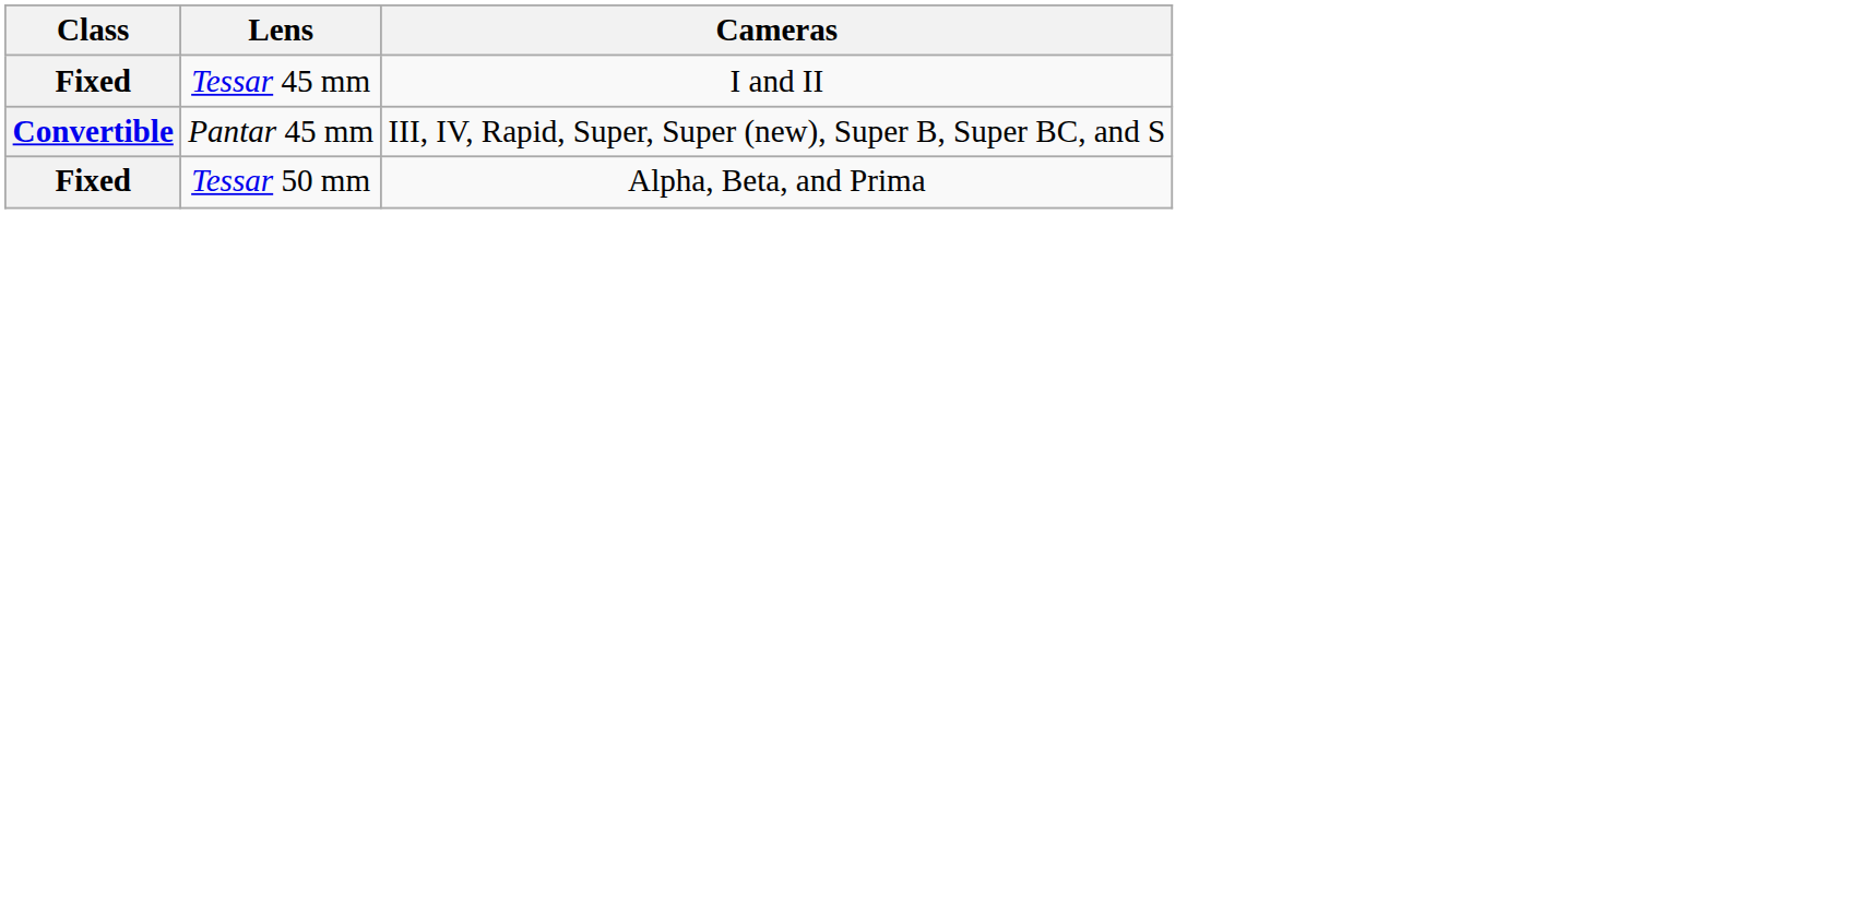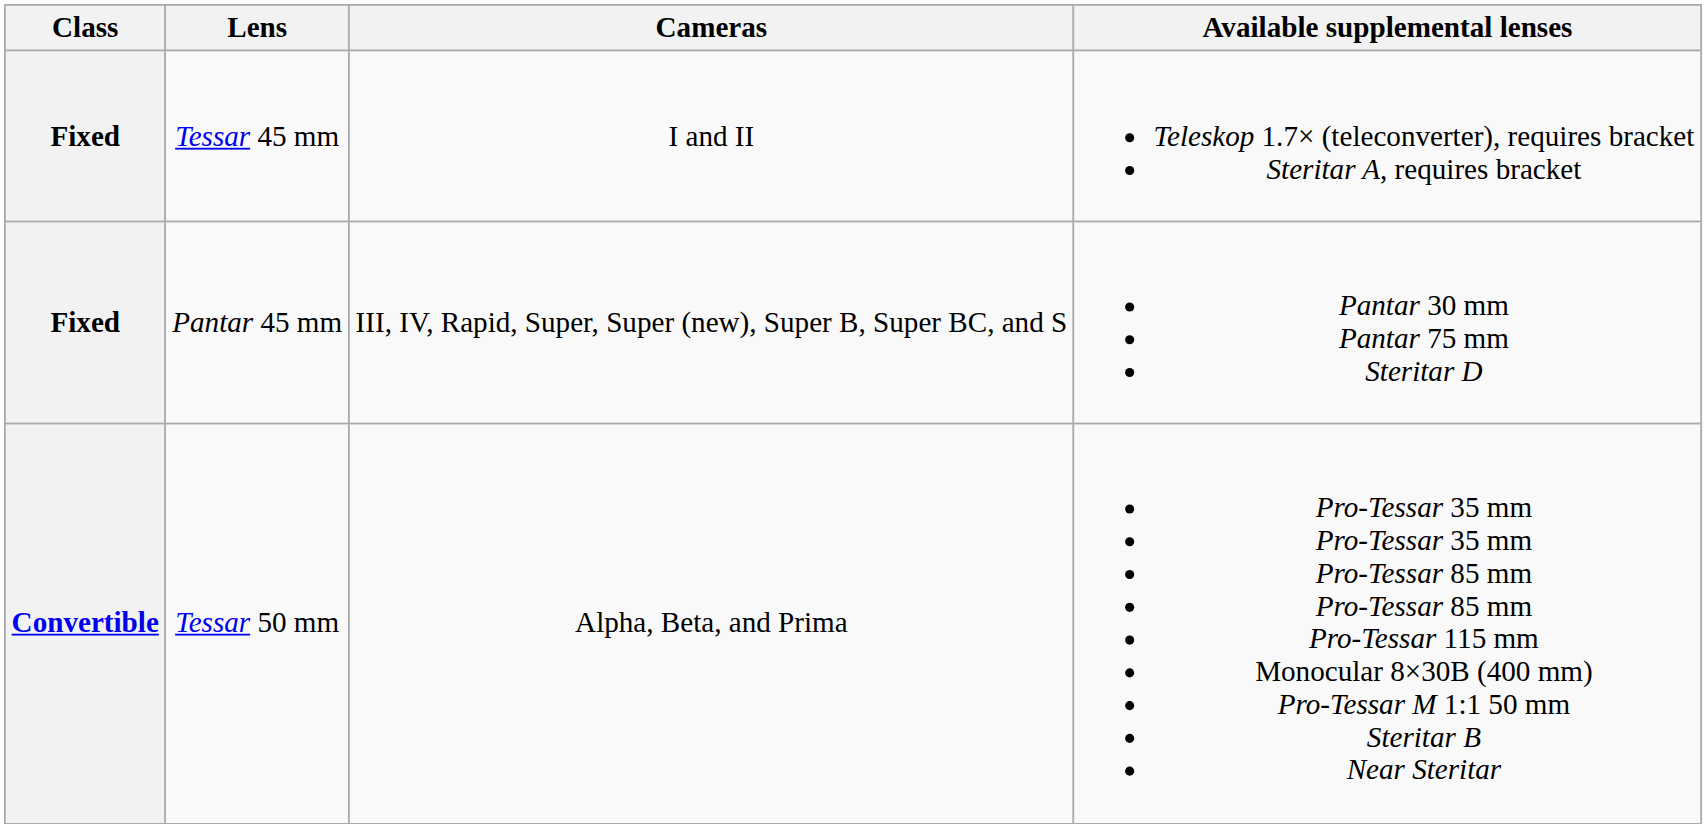+ column: Available supplemental lenses | Teleskop 1.7× (teleconverter), requires bracket Steritar A, requires bracket | Pantar 30 mm Pantar 75 mm Steritar D | Pro-Tessar 35 mm Pro-Tessar 35 mm Pro-Tessar 85 mm Pro-Tessar 85 mm Pro-Tessar 115 mm Monocular 8×30B (400 mm) Pro-Tessar M 1:1 50 mm Steritar B Near Steritar
Pantar 45 mm | Class: Convertible -> Fixed
Tessar 50 mm | Class: Fixed -> Convertible
